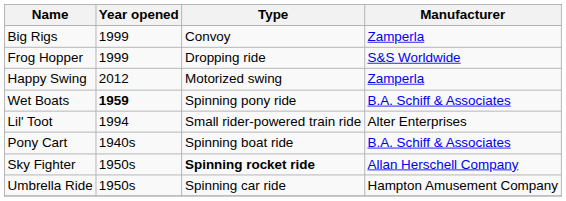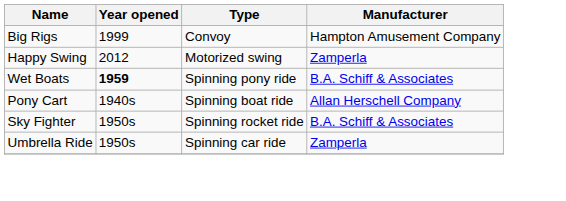Big Rigs | Manufacturer: Zamperla -> Hampton Amusement Company
- row: Frog Hopper | 1999 | Dropping ride | S&S Worldwide
- row: Lil' Toot | 1994 | Small rider-powered train ride | Alter Enterprises
Pony Cart | Manufacturer: B.A. Schiff & Associates -> Allan Herschell Company
Sky Fighter | Type: bold -> normal
Sky Fighter | Manufacturer: Allan Herschell Company -> B.A. Schiff & Associates
Umbrella Ride | Manufacturer: Hampton Amusement Company -> Zamperla
